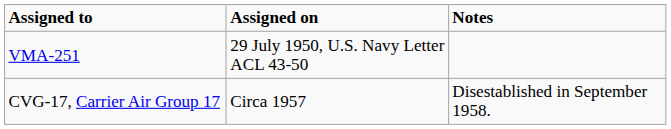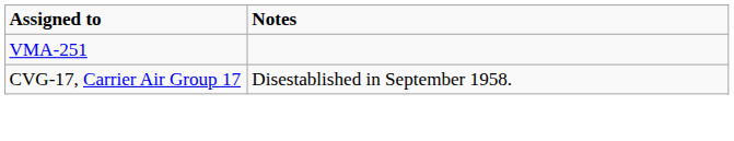- column: Assigned on | 29 July 1950, U.S. Navy Letter ACL 43-50 | Circa 1957
